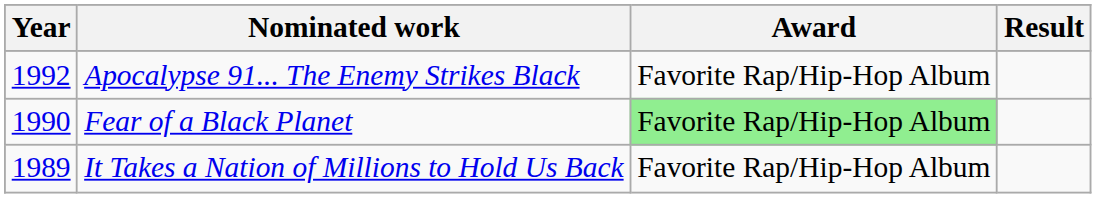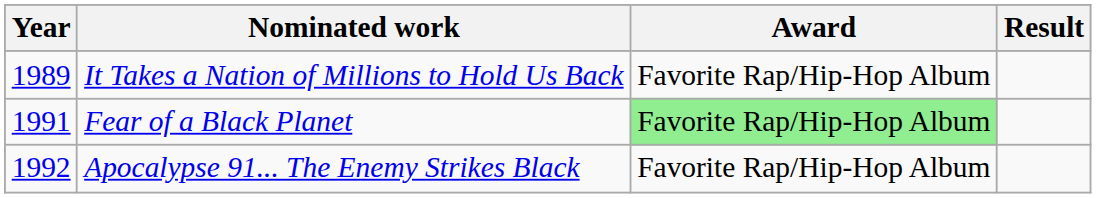rows swapped: It Takes a Nation of Millions to Hold Us Back <-> Apocalypse 91... The Enemy Strikes Black
Fear of a Black Planet | Year: 1990 -> 1991
